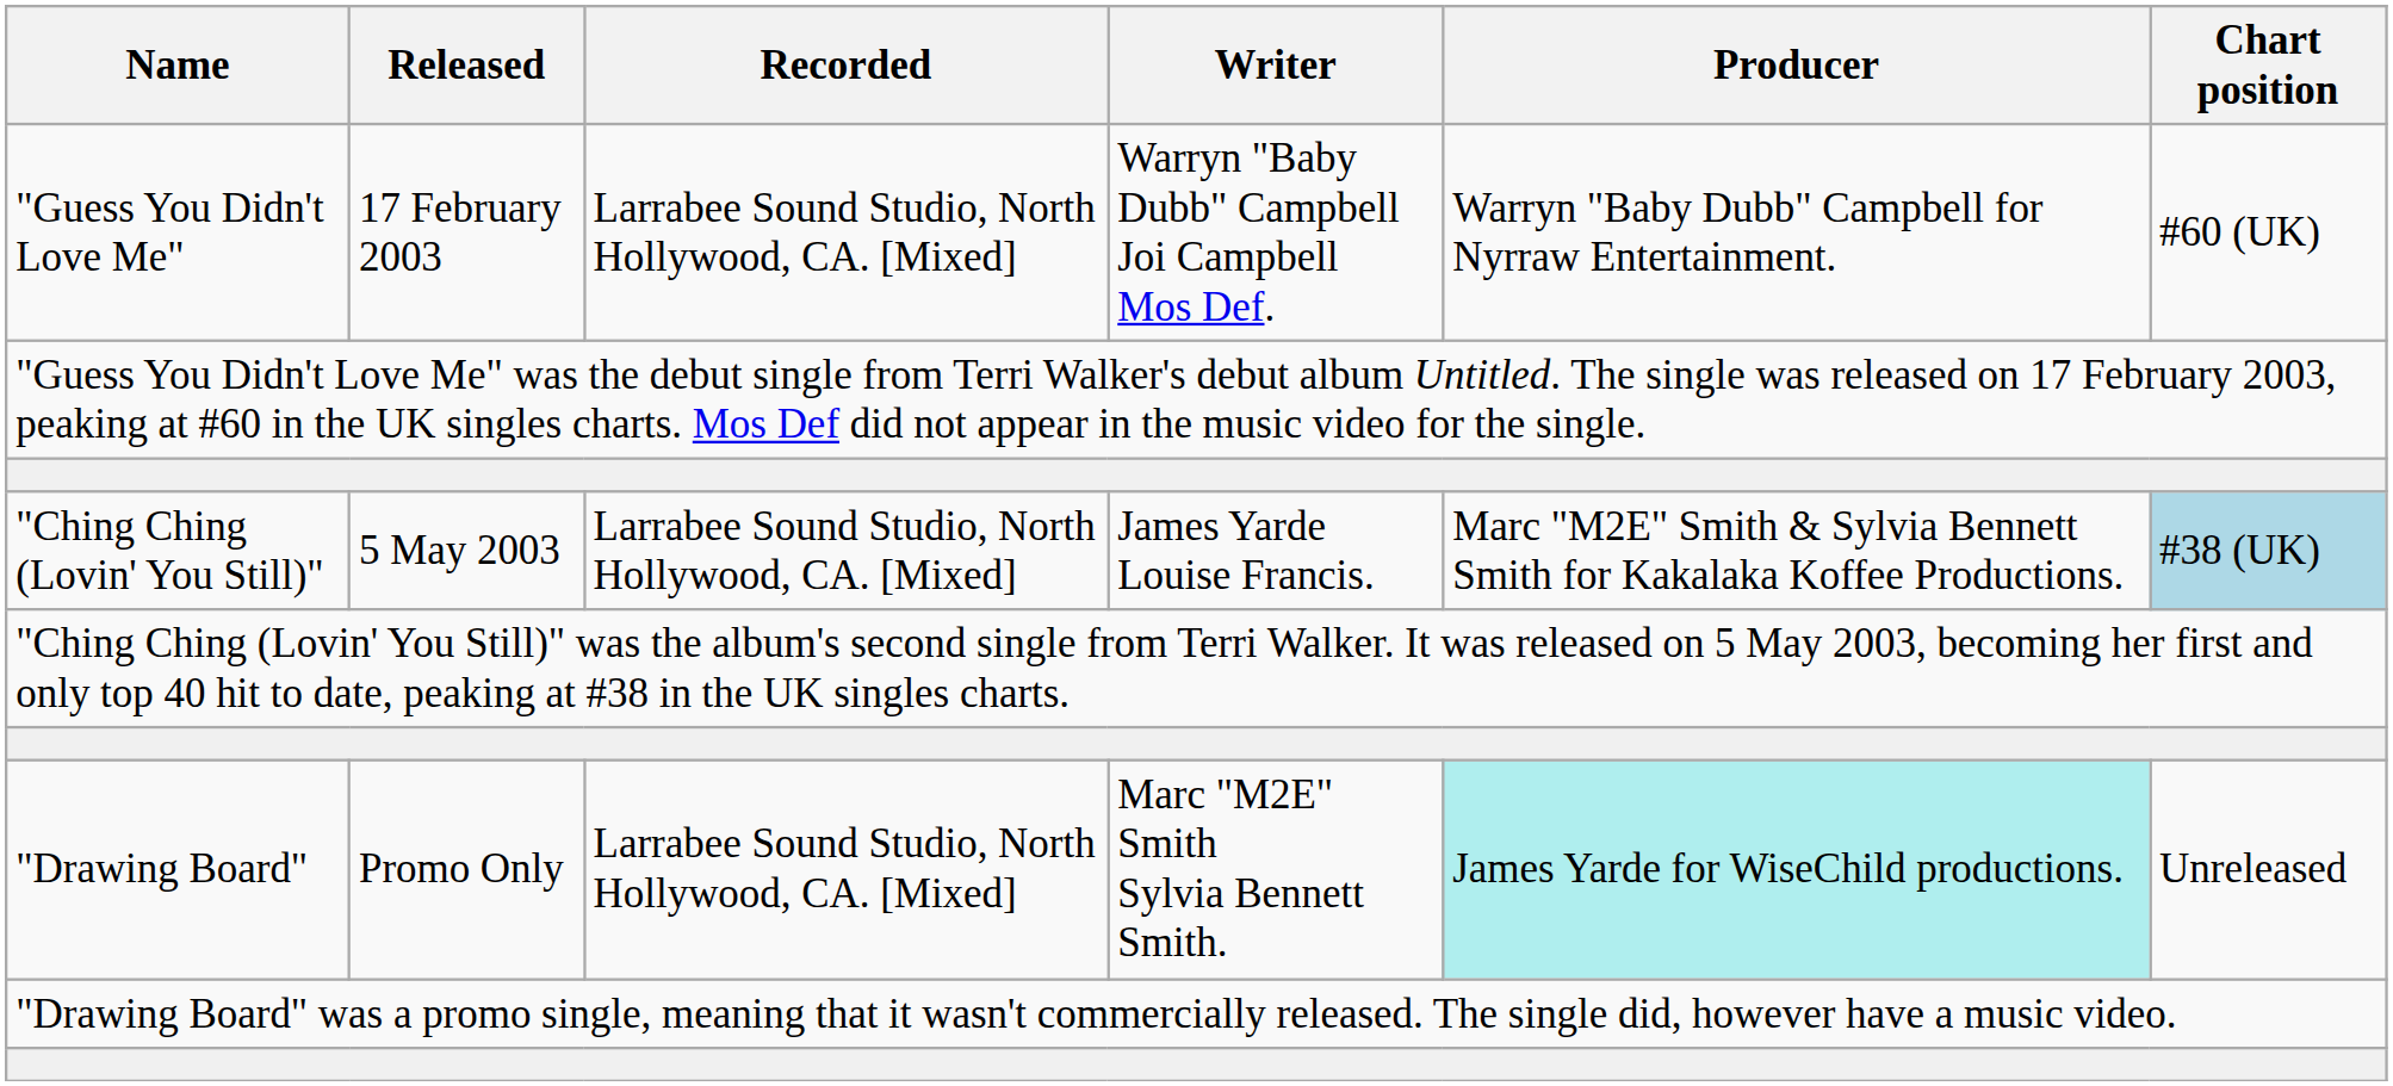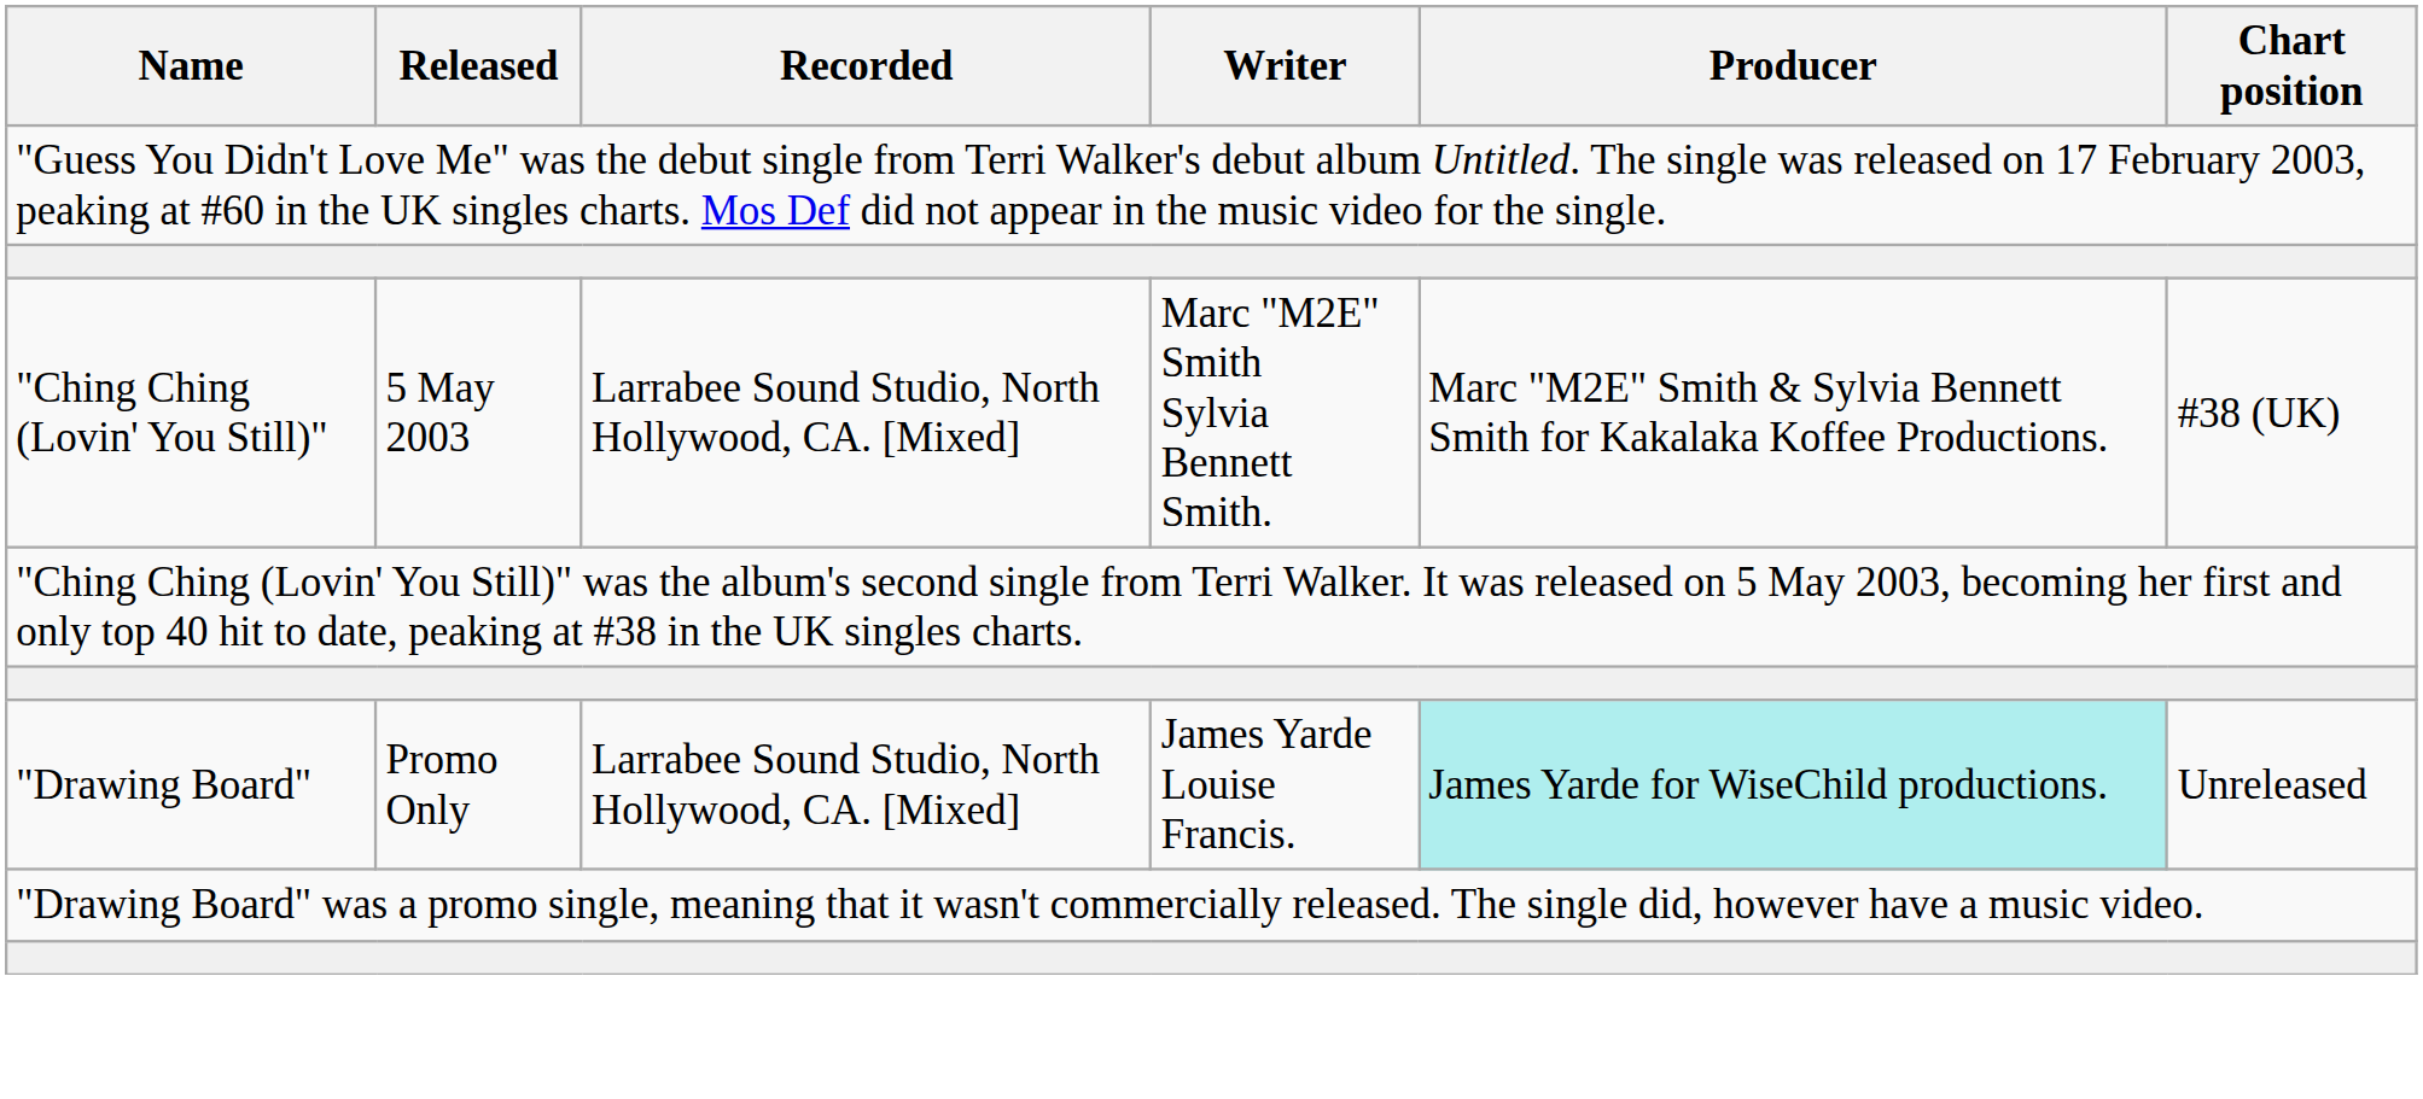- row: "Guess You Didn't Love Me" | 17 February 2003 | Larrabee Sound Studio, North Hollywood, CA. [Mixed] | Warryn "Baby Dubb" Campbell Joi Campbell Mos Def. | Warryn "Baby Dubb" Campbell for Nyrraw Entertainment. | #60 (UK)
"Ching Ching (Lovin' You Still)" | Writer: James Yarde Louise Francis. -> Marc "M2E" Smith Sylvia Bennett Smith.
"Ching Ching (Lovin' You Still)" | Chart position: lightblue background -> no background
"Drawing Board" | Writer: Marc "M2E" Smith Sylvia Bennett Smith. -> James Yarde Louise Francis.
